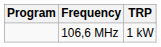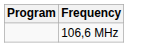- column: TRP | 1 kW
